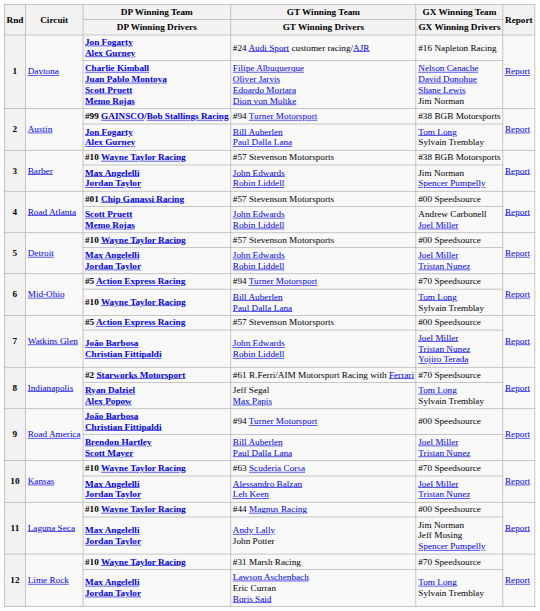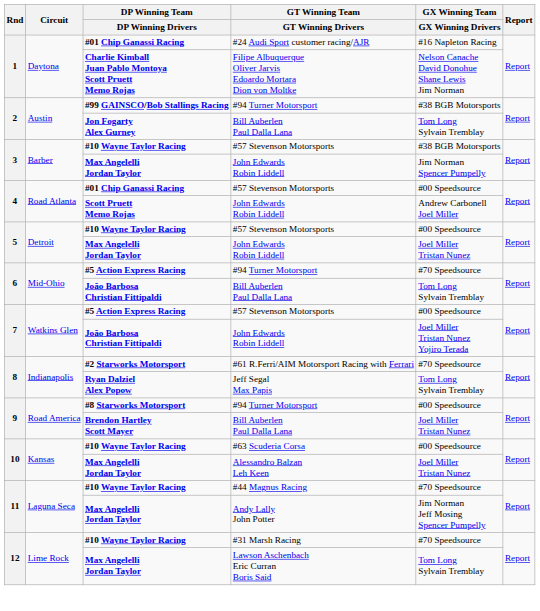#24 Audi Sport customer racing/AJR | DP Winning Team / DP Winning Drivers: Jon Fogarty Alex Gurney -> #01 Chip Ganassi Racing
6 / Bill Auberlen Paul Dalla Lana | DP Winning Team / DP Winning Drivers: #10 Wayne Taylor Racing -> João Barbosa Christian Fittipaldi
9 / #94 Turner Motorsport | DP Winning Team / DP Winning Drivers: João Barbosa Christian Fittipaldi -> #8 Starworks Motorsport
#63 Scuderia Corsa | GX Winning Team / GX Winning Drivers: #70 Speedsource -> #00 Speedsource
#44 Magnus Racing | GX Winning Team / GX Winning Drivers: #00 Speedsource -> #70 Speedsource
